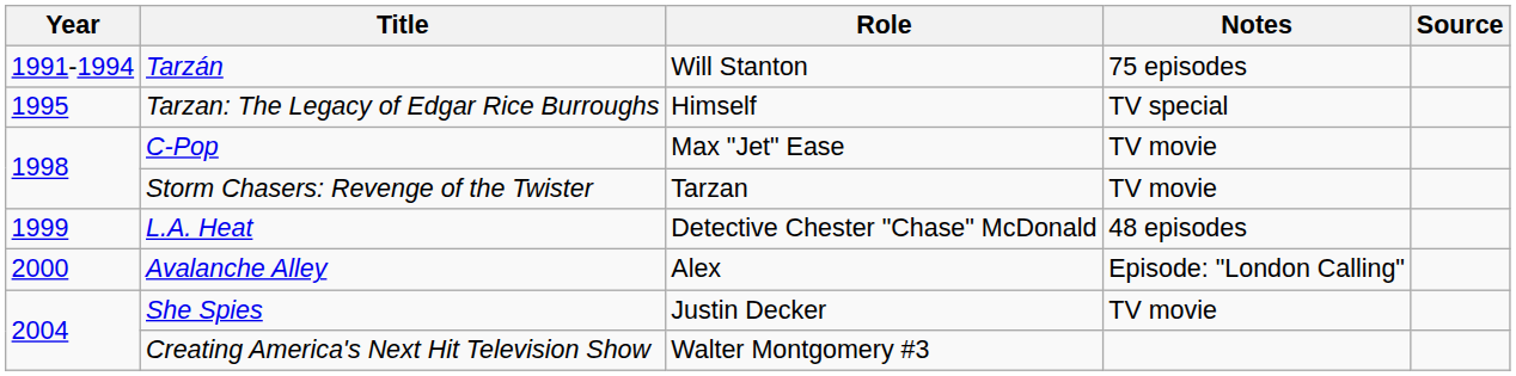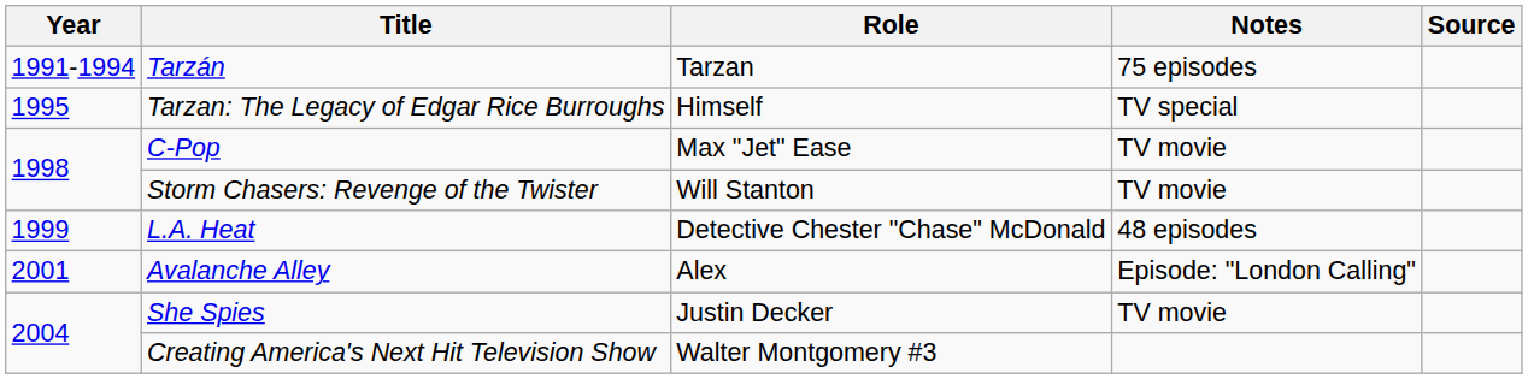Tarzán | Role: Will Stanton -> Tarzan
Storm Chasers: Revenge of the Twister | Role: Tarzan -> Will Stanton
Avalanche Alley | Year: 2000 -> 2001
